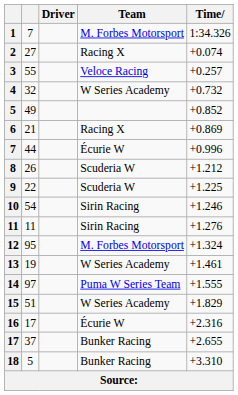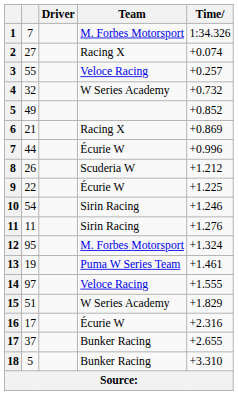9 | Team: Scuderia W -> Écurie W
13 | Team: W Series Academy -> Puma W Series Team
14 | Team: Puma W Series Team -> Veloce Racing
